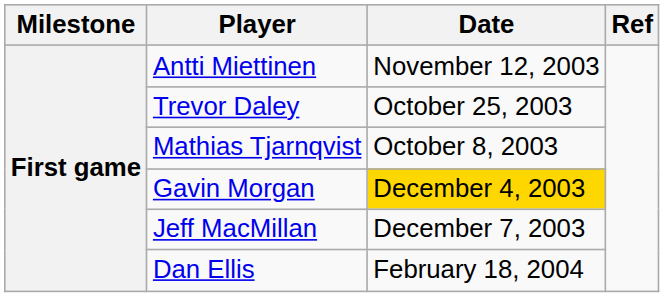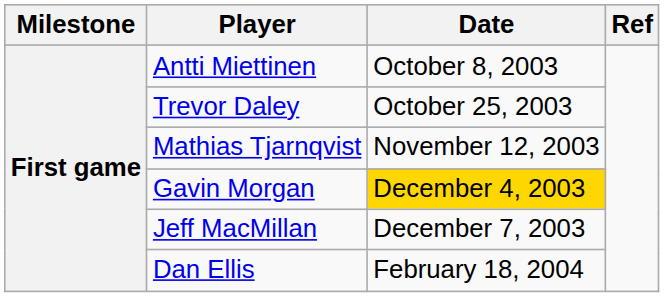Antti Miettinen | Date: November 12, 2003 -> October 8, 2003
Mathias Tjarnqvist | Date: October 8, 2003 -> November 12, 2003
